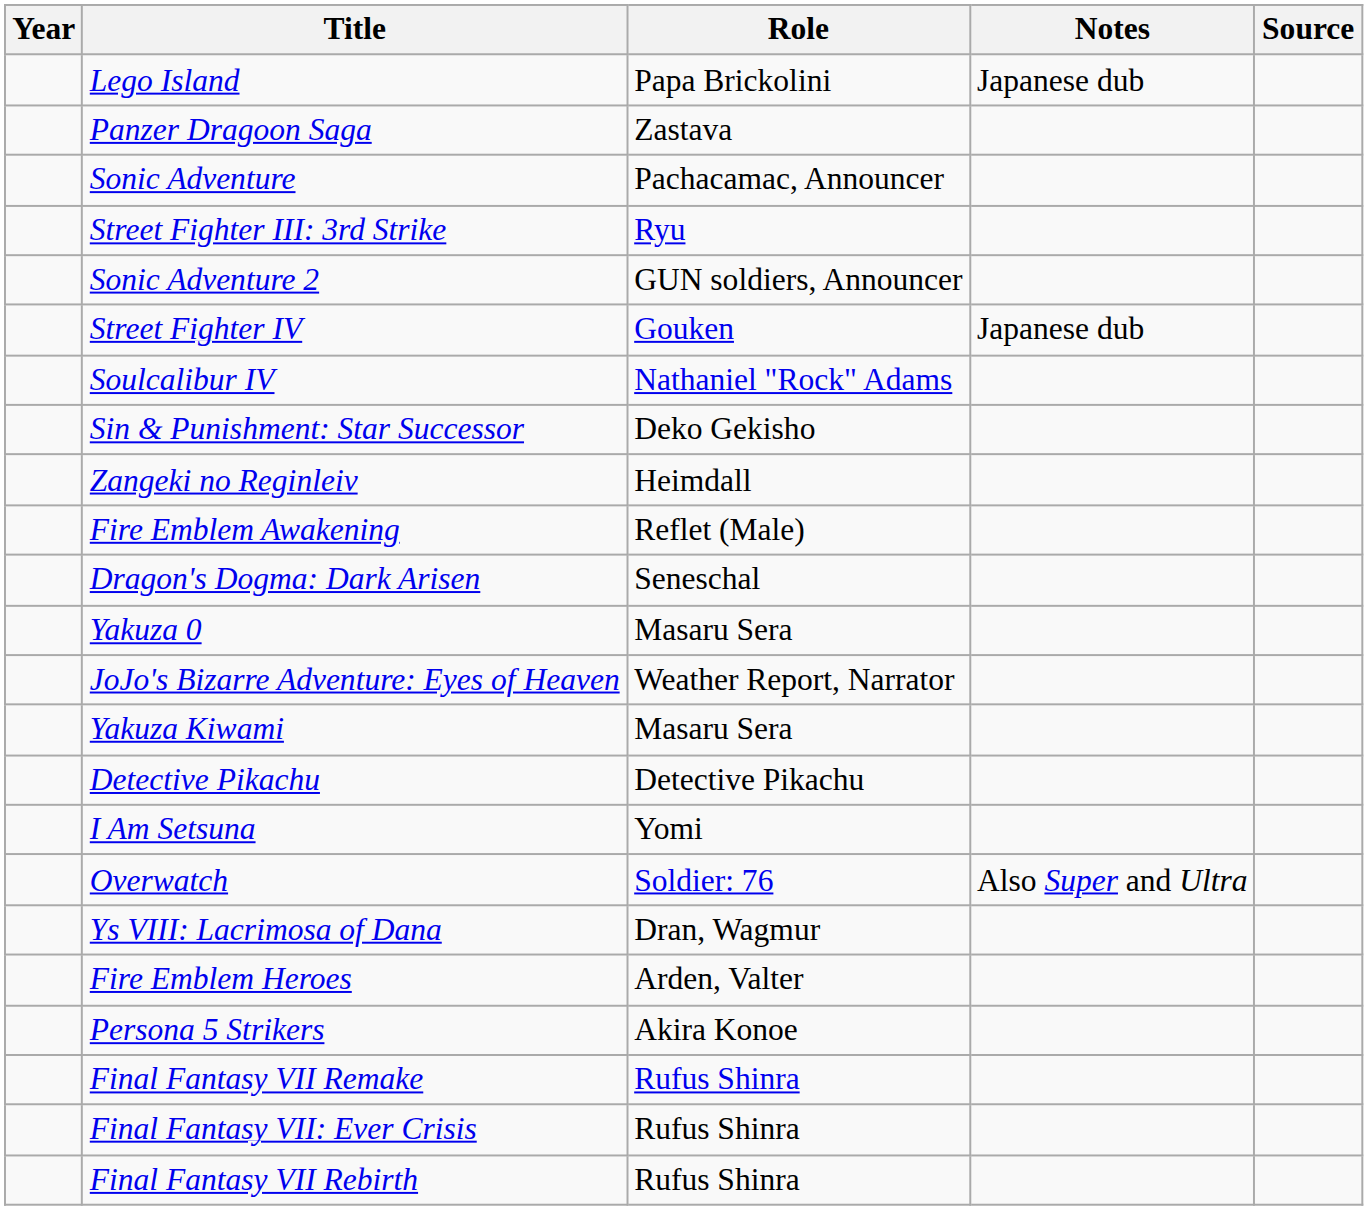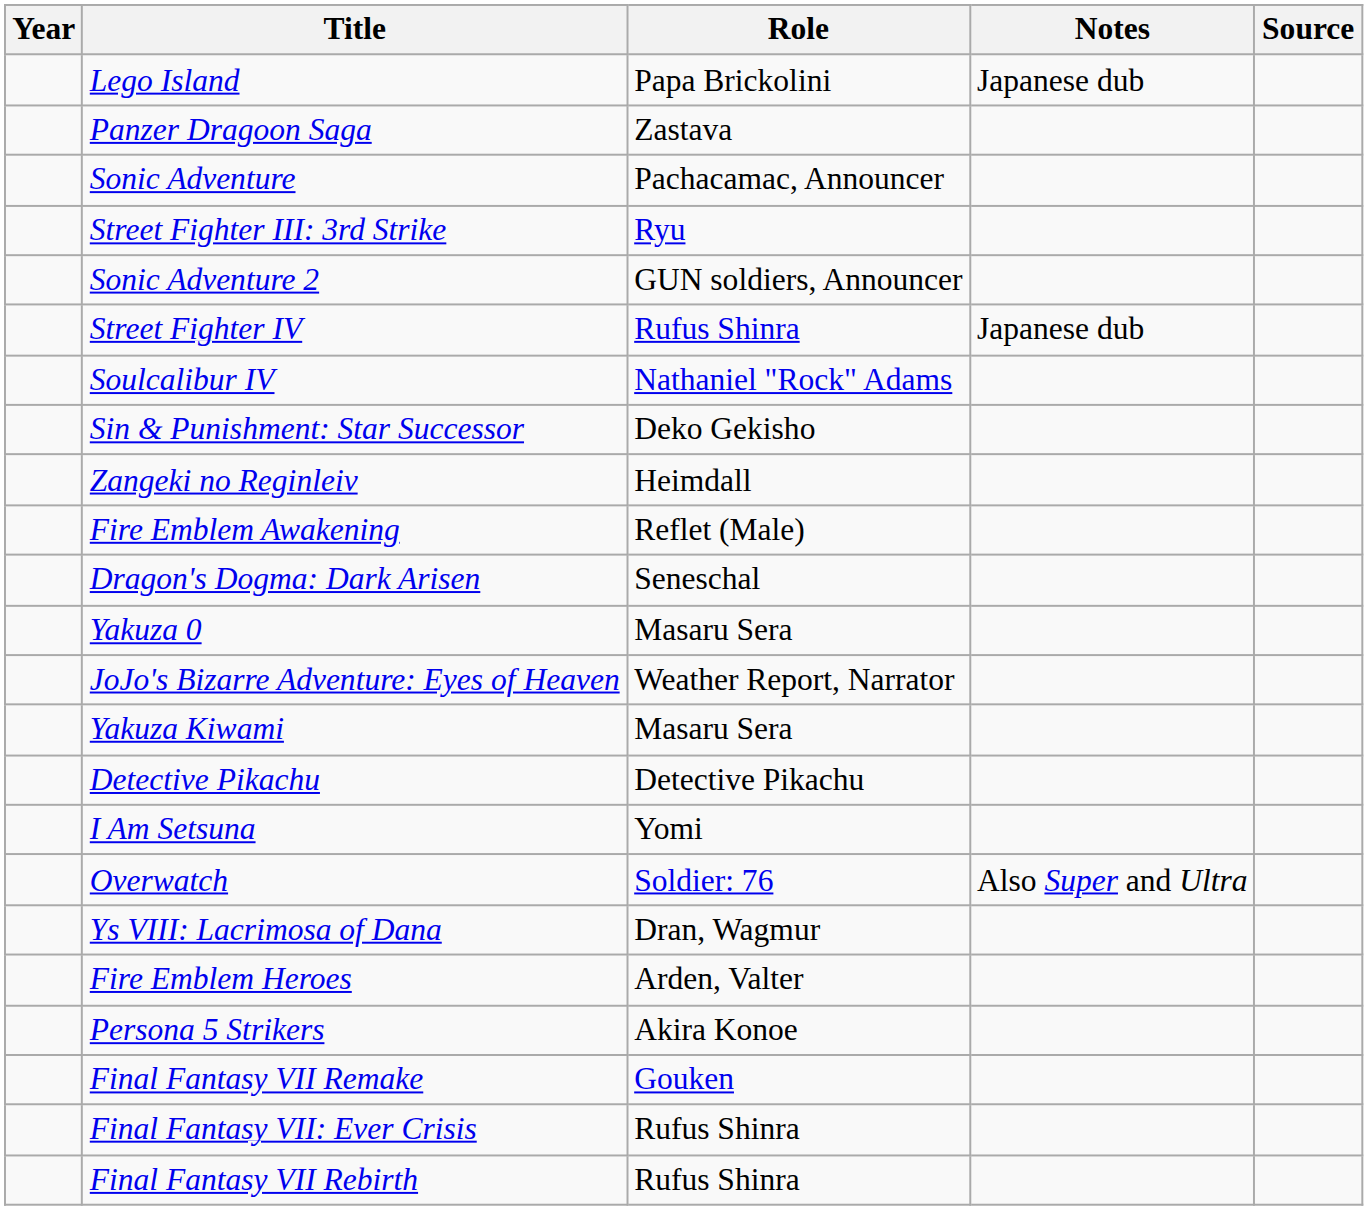Street Fighter IV | Role: Gouken -> Rufus Shinra
Final Fantasy VII Remake | Role: Rufus Shinra -> Gouken
